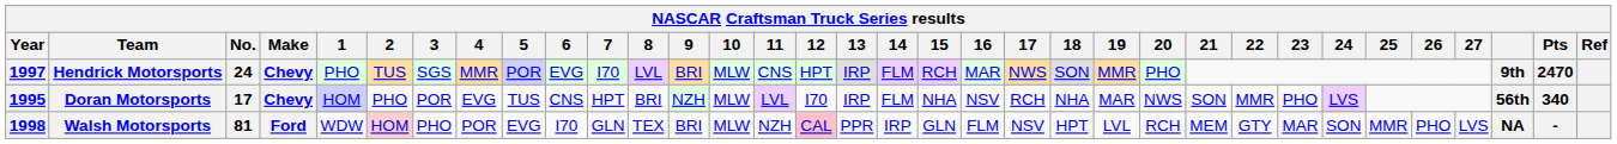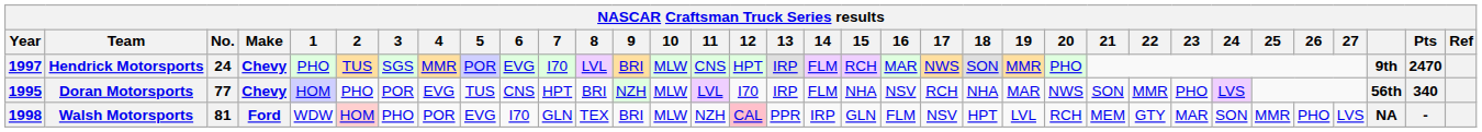Doran Motorsports | No.: 17 -> 77
